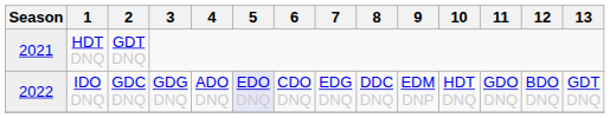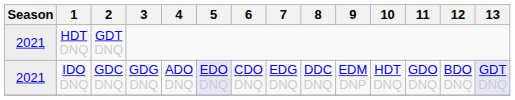IDO DNQ | Season: 2022 -> 2021
IDO DNQ | 13: no background -> lavender background
